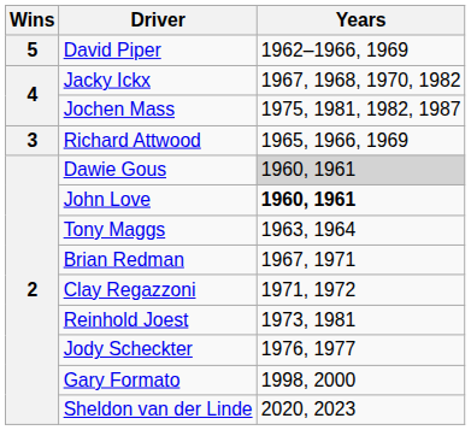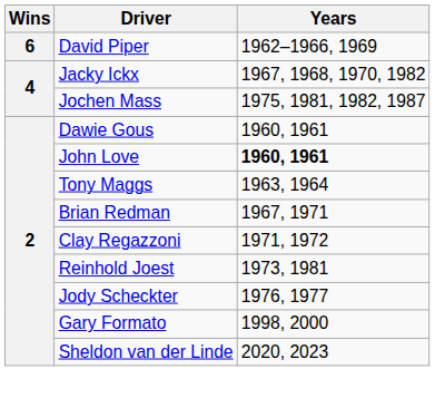David Piper | Wins: 5 -> 6
- row: 3 | Richard Attwood | 1965, 1966, 1969
Dawie Gous | Years: lightgrey background -> no background
